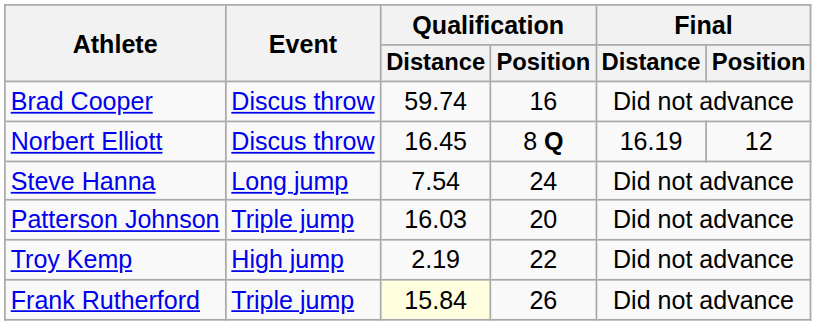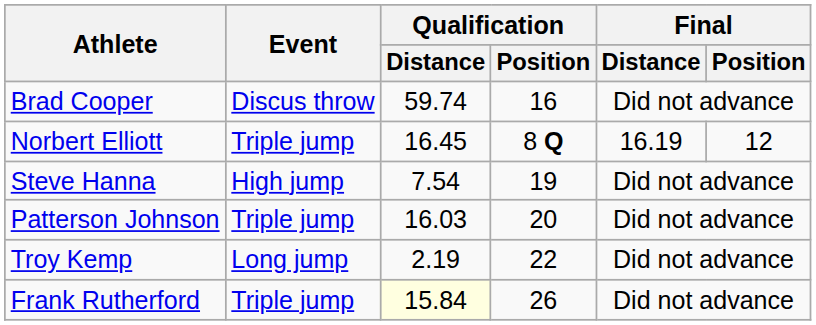Norbert Elliott | Event: Discus throw -> Triple jump
Steve Hanna | Event: Long jump -> High jump
Steve Hanna | Qualification / Position: 24 -> 19
Troy Kemp | Event: High jump -> Long jump
